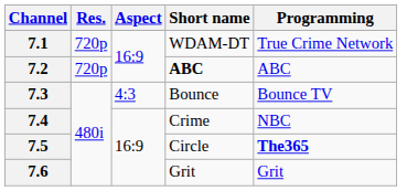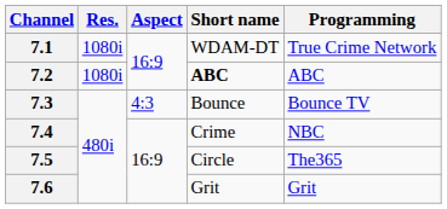7.1 | Res.: 720p -> 1080i
7.2 | Res.: 720p -> 1080i
7.5 | Programming: bold -> normal
